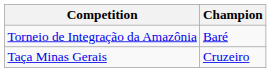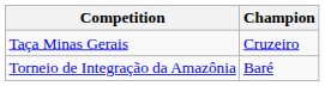rows swapped: Taça Minas Gerais <-> Torneio de Integração da Amazônia
